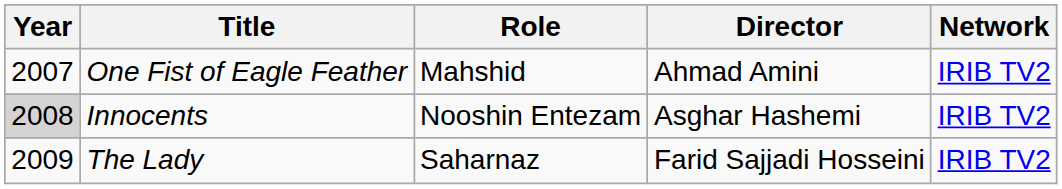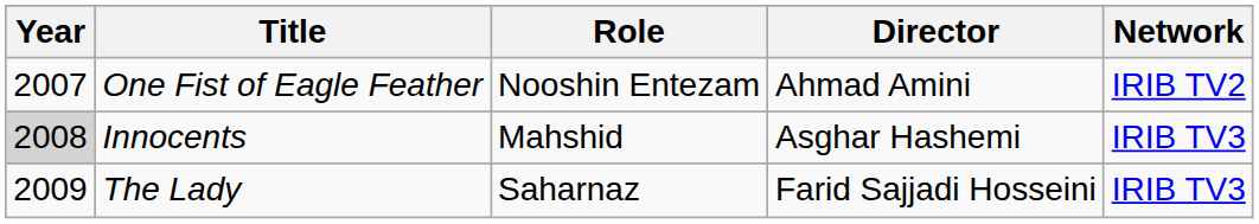One Fist of Eagle Feather | Role: Mahshid -> Nooshin Entezam
Innocents | Role: Nooshin Entezam -> Mahshid
Innocents | Network: IRIB TV2 -> IRIB TV3
The Lady | Network: IRIB TV2 -> IRIB TV3
